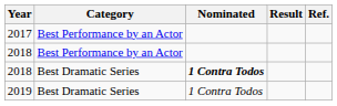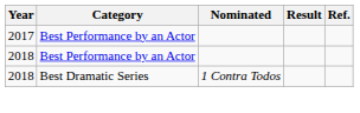2018 / Best Dramatic Series | Nominated: bold -> normal
- row: 2019 | Best Dramatic Series | 1 Contra Todos
